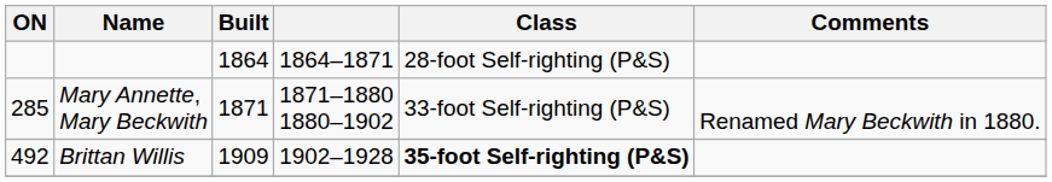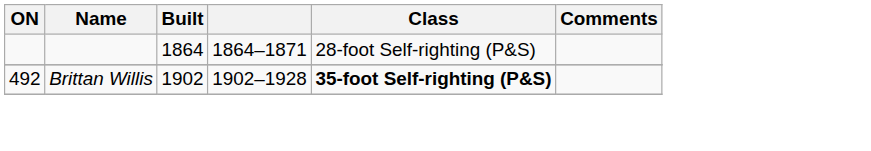- row: 285 | Mary Annette, Mary Beckwith | 1871 | 1871–1880 1880–1902 | 33-foot Self-righting (P&S) | Renamed Mary Beckwith in 1880.
Brittan Willis | Built: 1909 -> 1902
